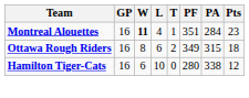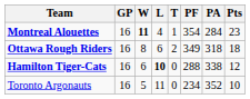Montreal Alouettes | PF: 351 -> 354
Ottawa Rough Riders | PA: 315 -> 318
Hamilton Tiger-Cats | L: normal -> bold
Hamilton Tiger-Cats | PF: 280 -> 288
+ row: Toronto Argonauts | 16 | 5 | 11 | 0 | 234 | 352 | 10
